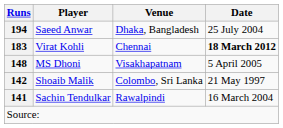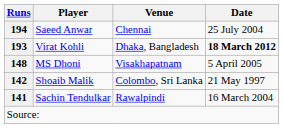Saeed Anwar | Venue: Dhaka, Bangladesh -> Chennai
Virat Kohli | Runs: 183 -> 193
Virat Kohli | Venue: Chennai -> Dhaka, Bangladesh
